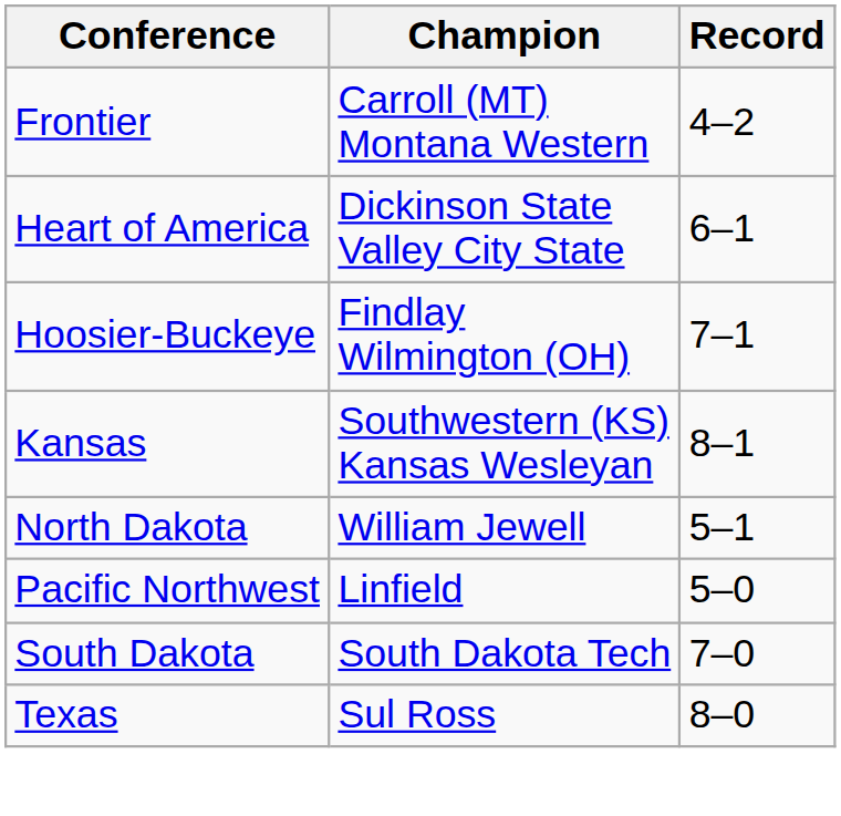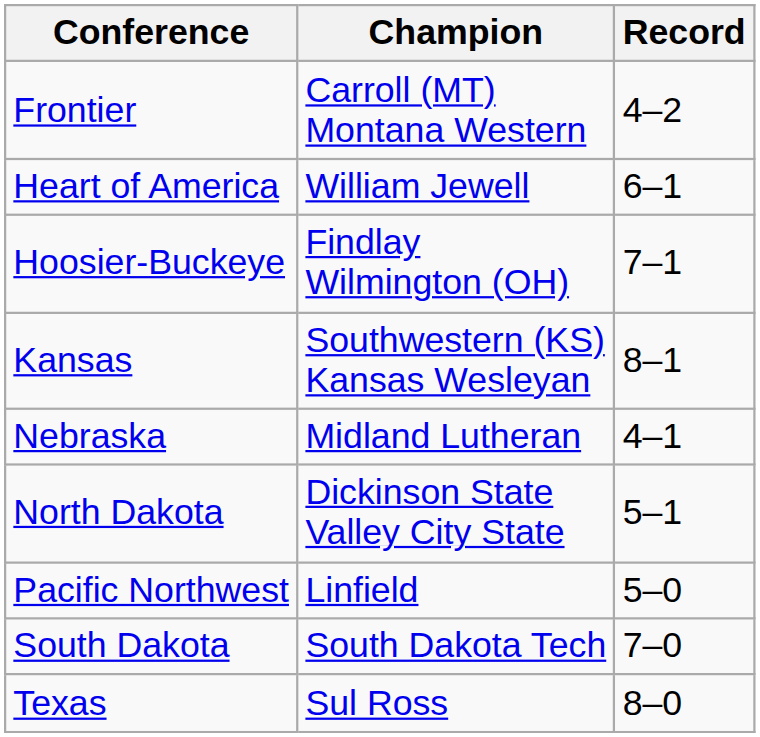Heart of America | Champion: Dickinson State Valley City State -> William Jewell
+ row: Nebraska | Midland Lutheran | 4–1
North Dakota | Champion: William Jewell -> Dickinson State Valley City State
